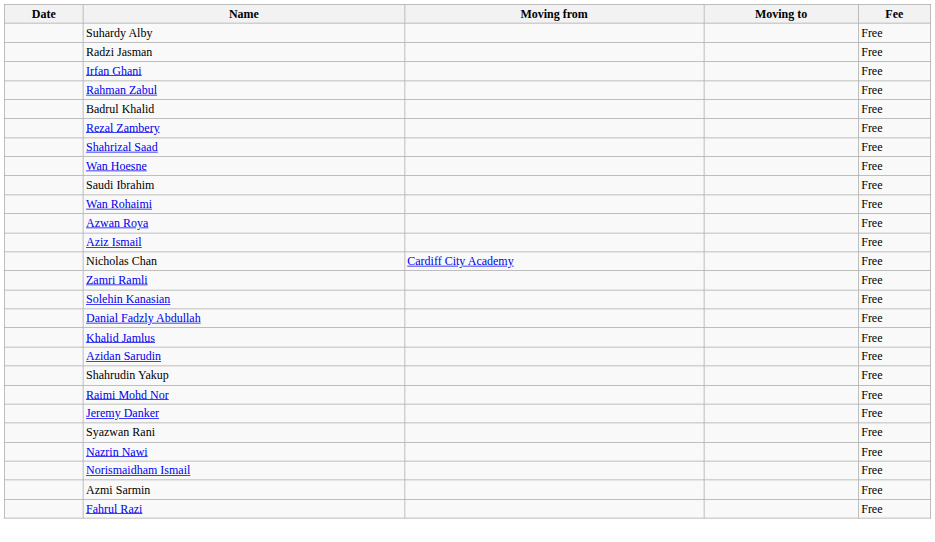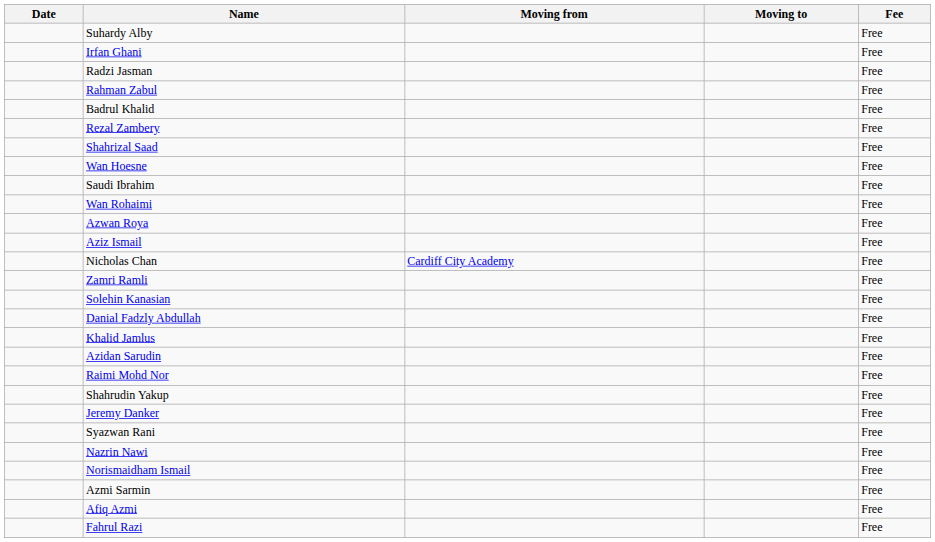rows swapped: Radzi Jasman <-> Irfan Ghani
rows swapped: Shahrudin Yakup <-> Raimi Mohd Nor
+ row: Afiq Azmi | Free
